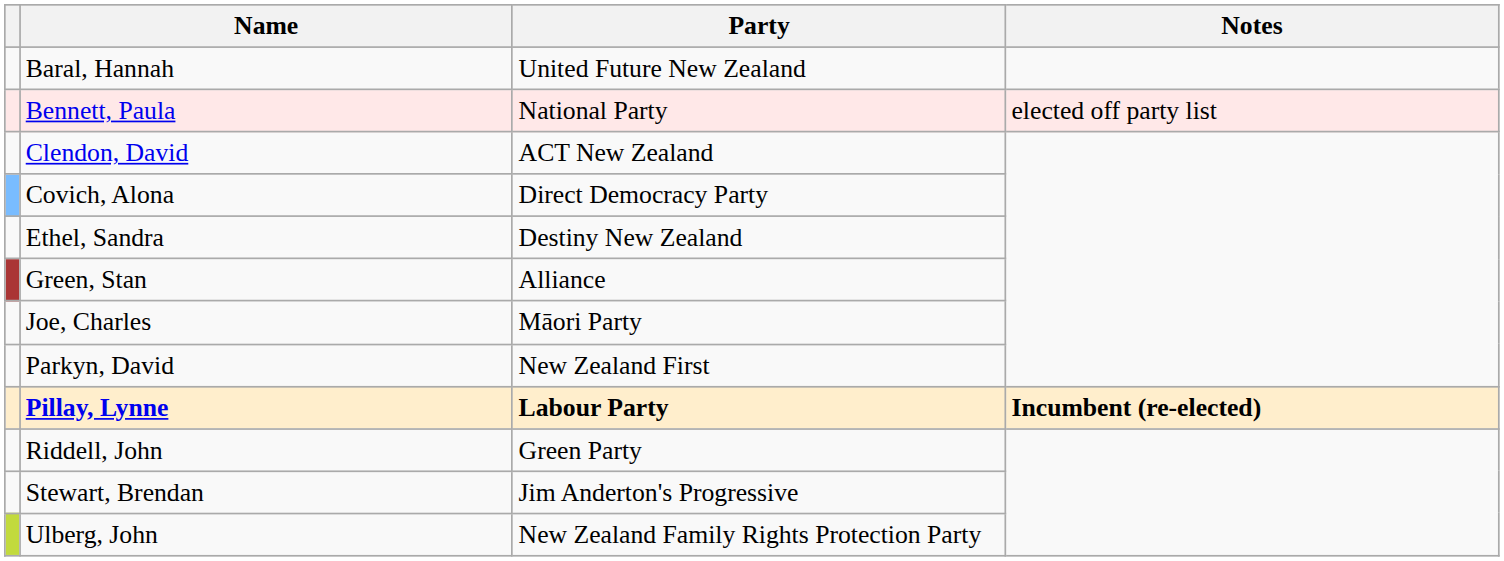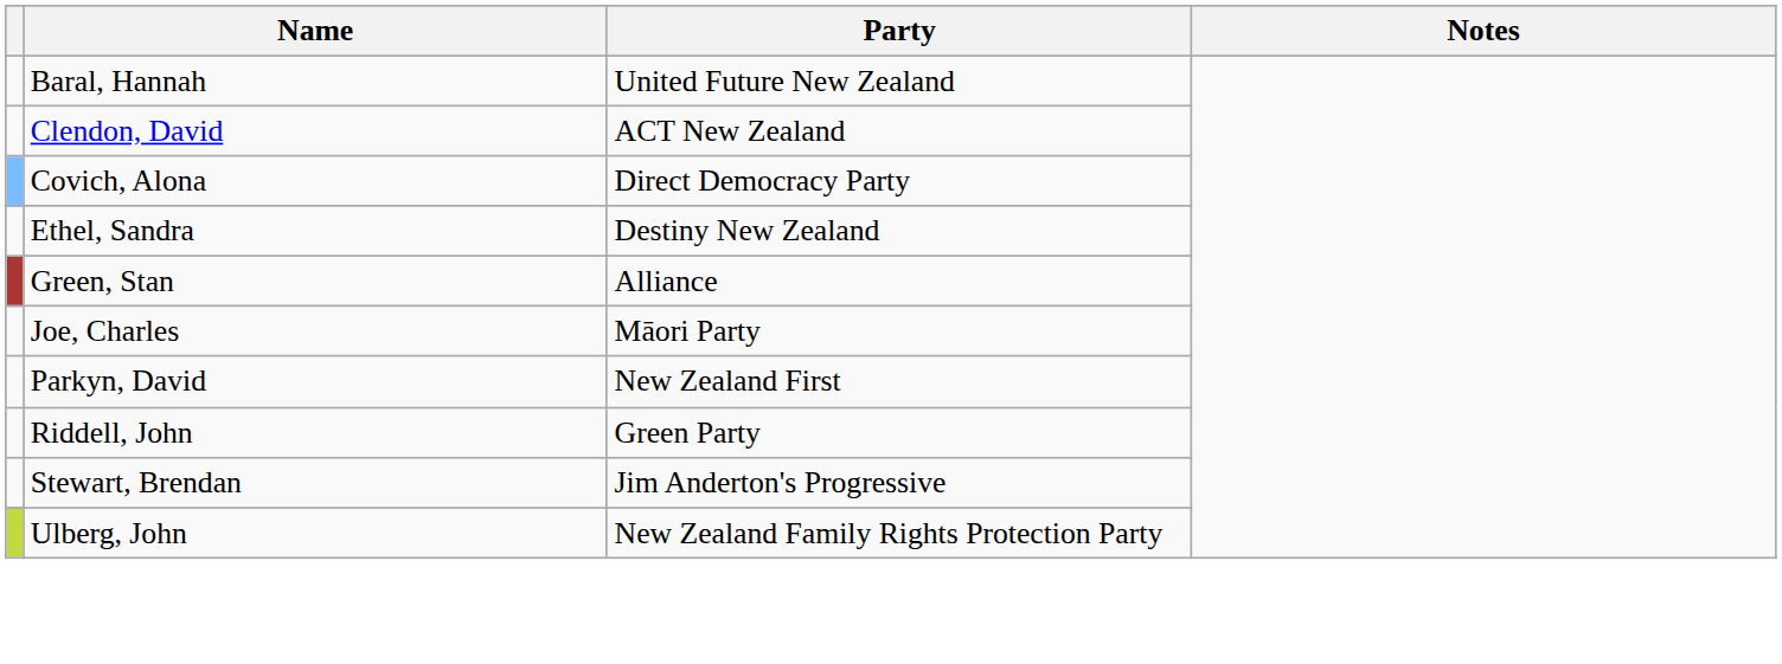- row: Bennett, Paula | National Party | elected off party list
- row: Pillay, Lynne | Labour Party | Incumbent (re-elected)
